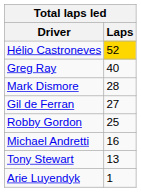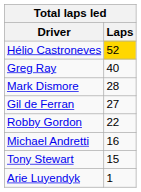Robby Gordon | Laps: 25 -> 22
Tony Stewart | Laps: 13 -> 15
